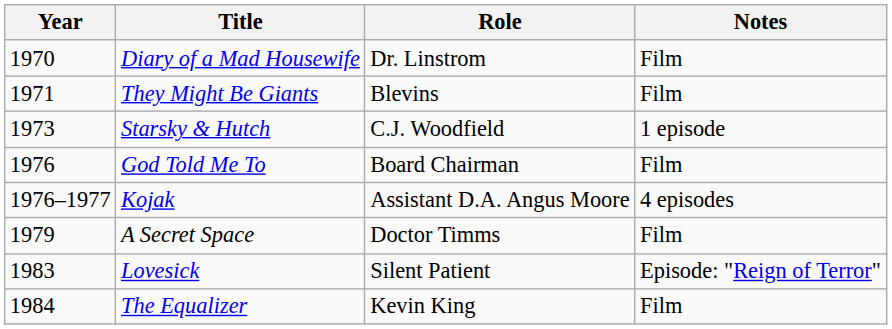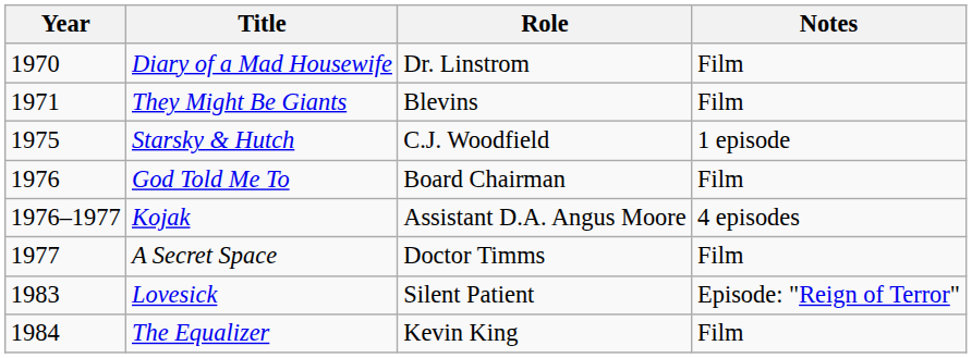Starsky & Hutch | Year: 1973 -> 1975
A Secret Space | Year: 1979 -> 1977
